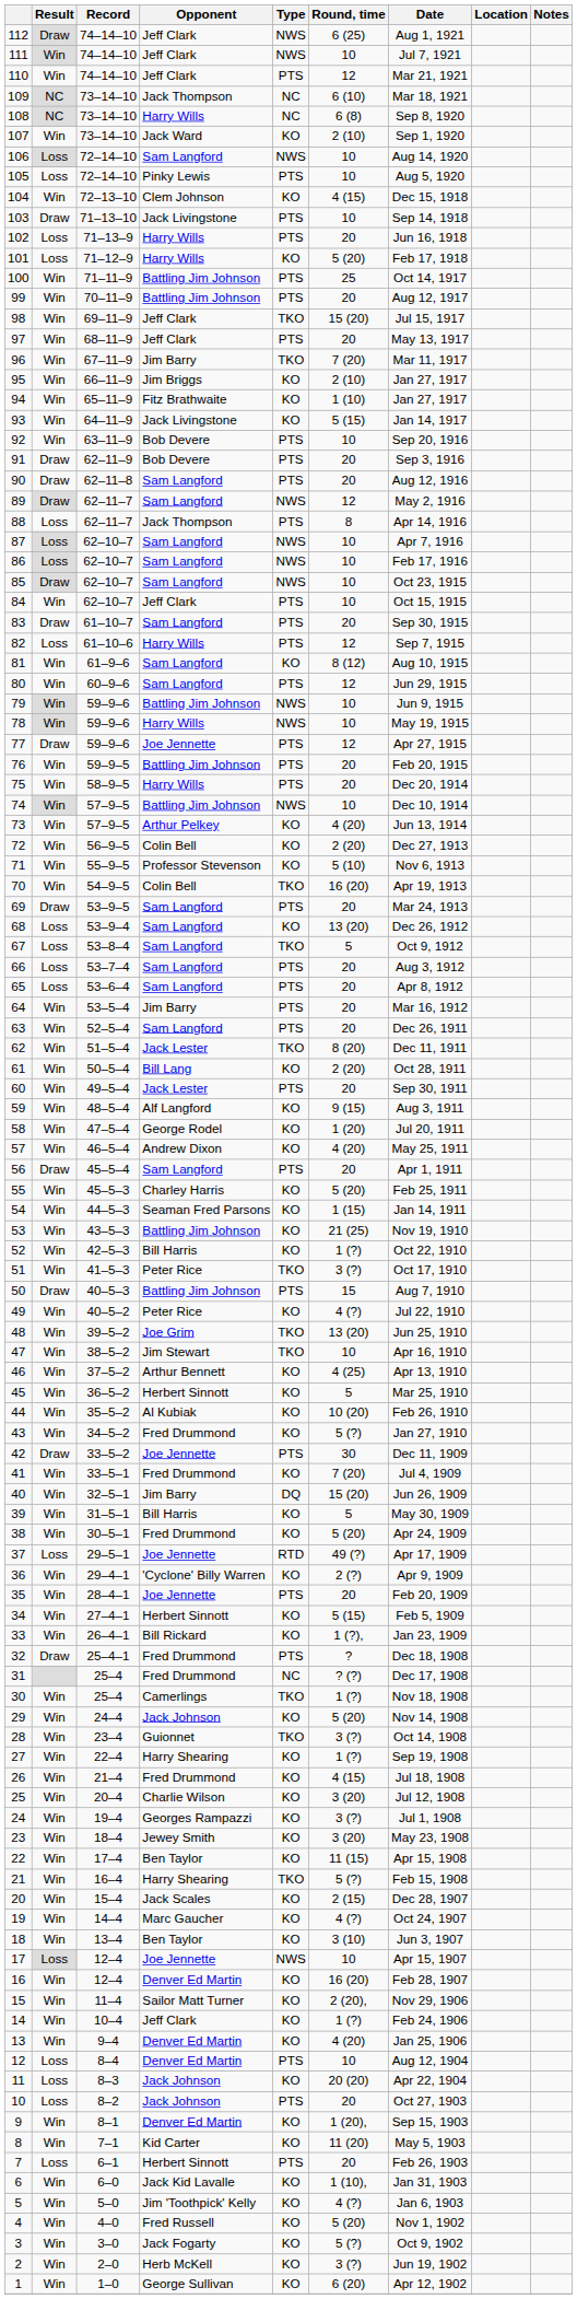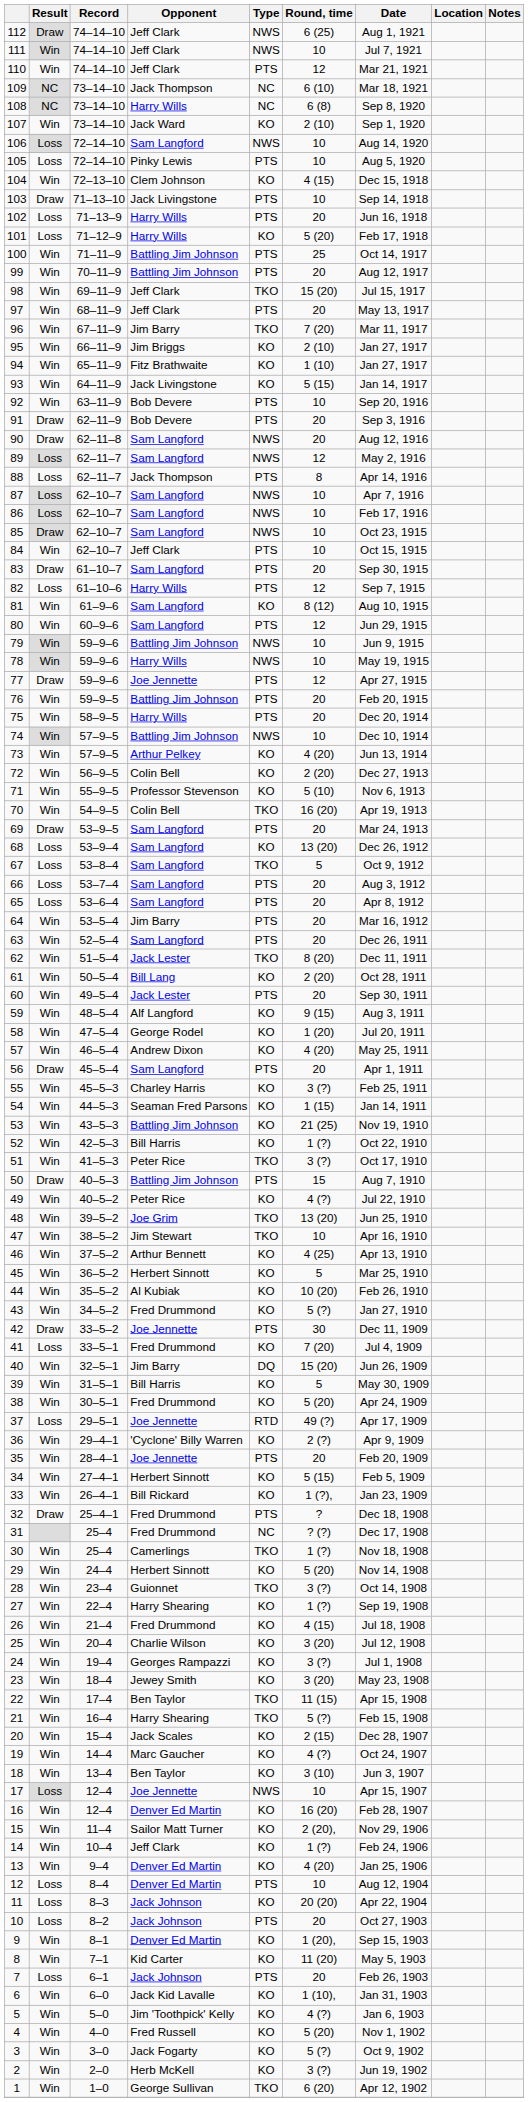90 | Type: PTS -> NWS
89 | Result: Draw -> Loss
55 | Round, time: 5 (20) -> 3 (?)
41 | Result: Win -> Loss
29 | Opponent: Jack Johnson -> Herbert Sinnott
22 | Type: KO -> TKO
7 | Opponent: Herbert Sinnott -> Jack Johnson
1 | Type: KO -> TKO
